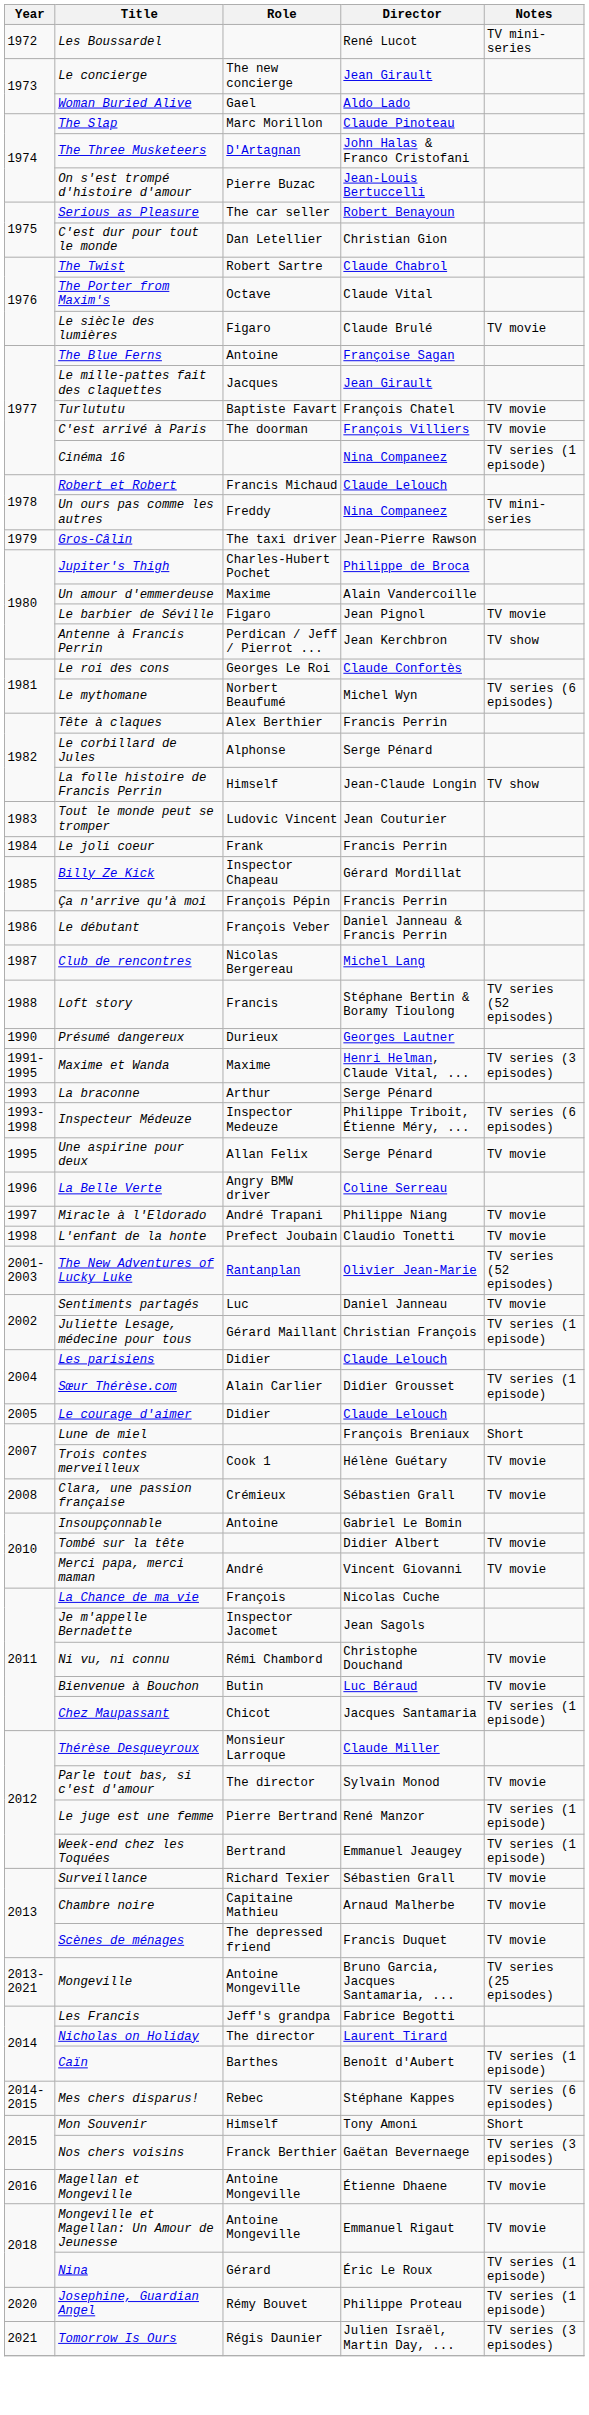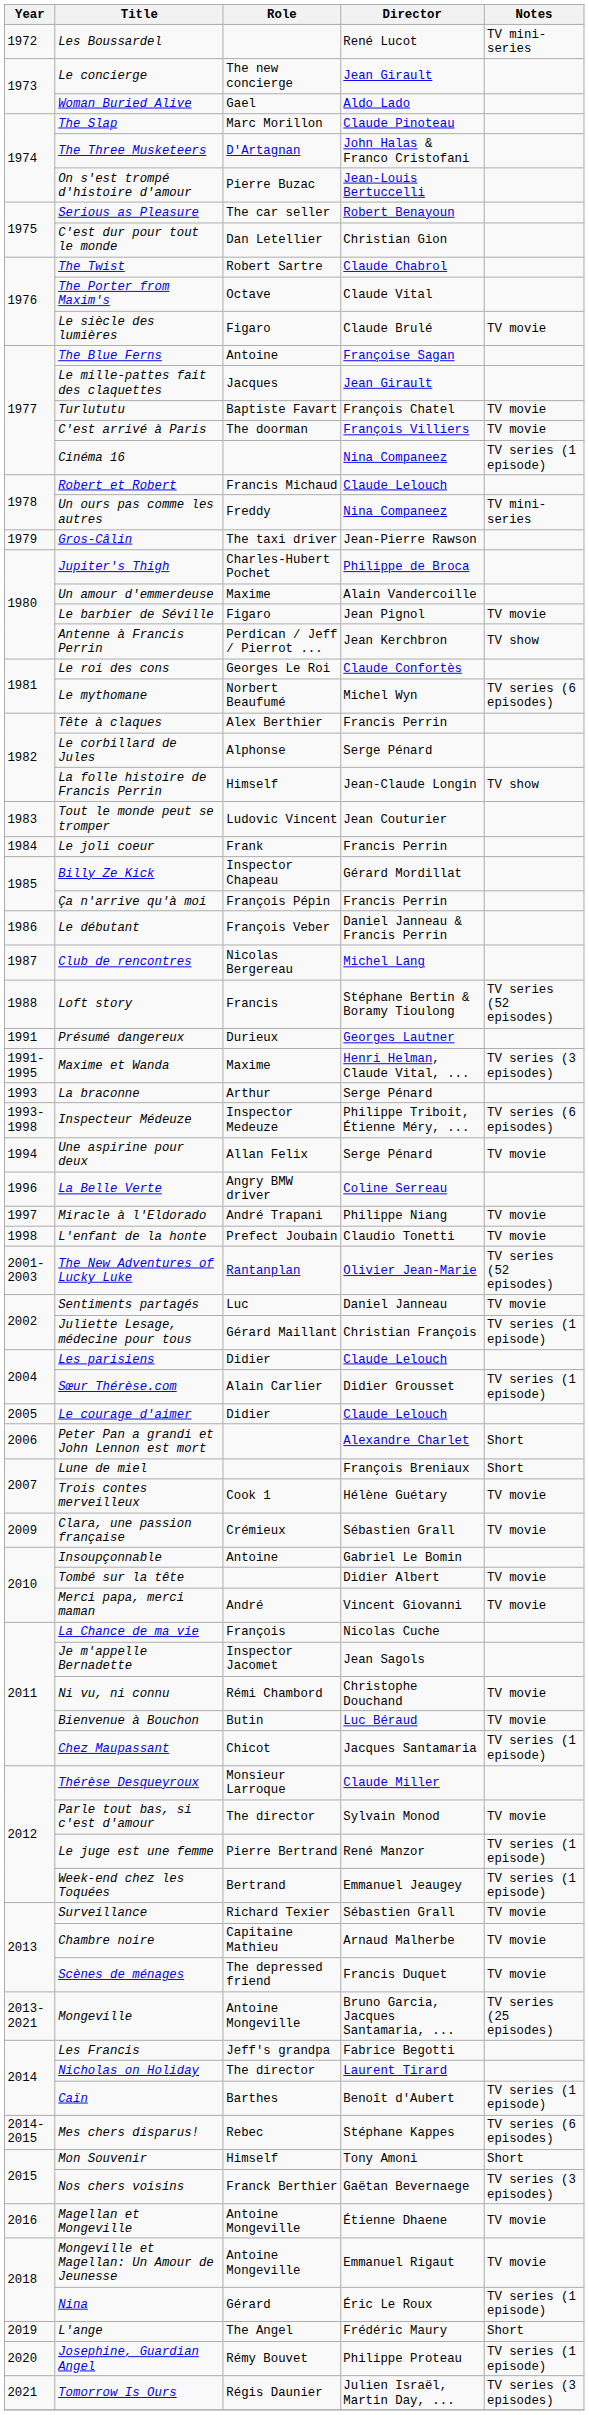Présumé dangereux | Year: 1990 -> 1991
Une aspirine pour deux | Year: 1995 -> 1994
+ row: 2006 | Peter Pan a grandi et John Lennon est mort | Alexandre Charlet | Short
Clara, une passion française | Year: 2008 -> 2009
+ row: 2019 | L'ange | The Angel | Frédéric Maury | Short
